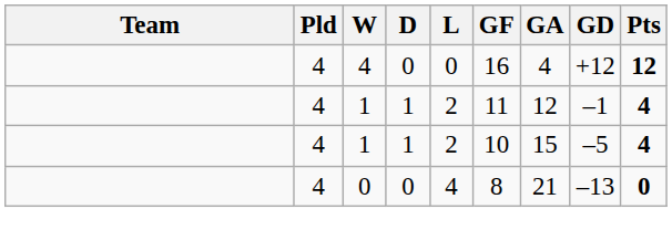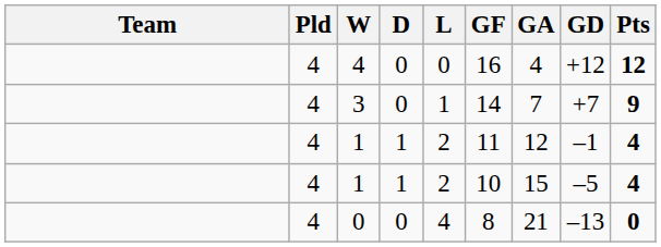+ row: 4 | 3 | 0 | 1 | 14 | 7 | +7 | 9
